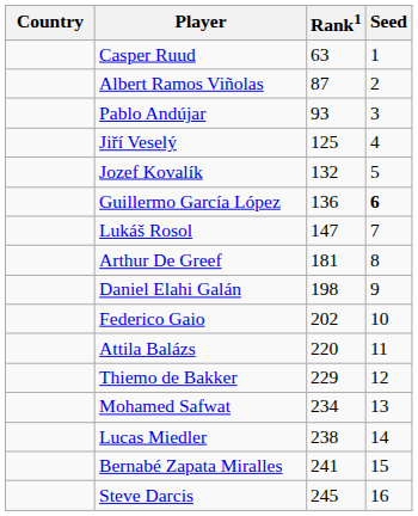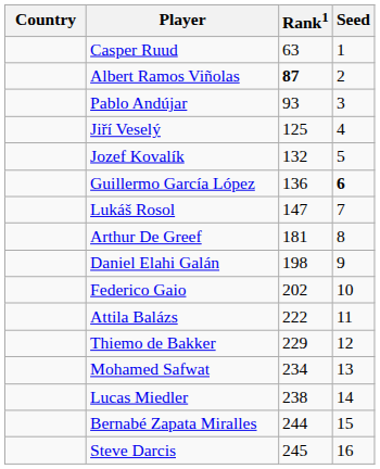Albert Ramos Viñolas | Rank1: normal -> bold
Attila Balázs | Rank1: 220 -> 222
Bernabé Zapata Miralles | Rank1: 241 -> 244
